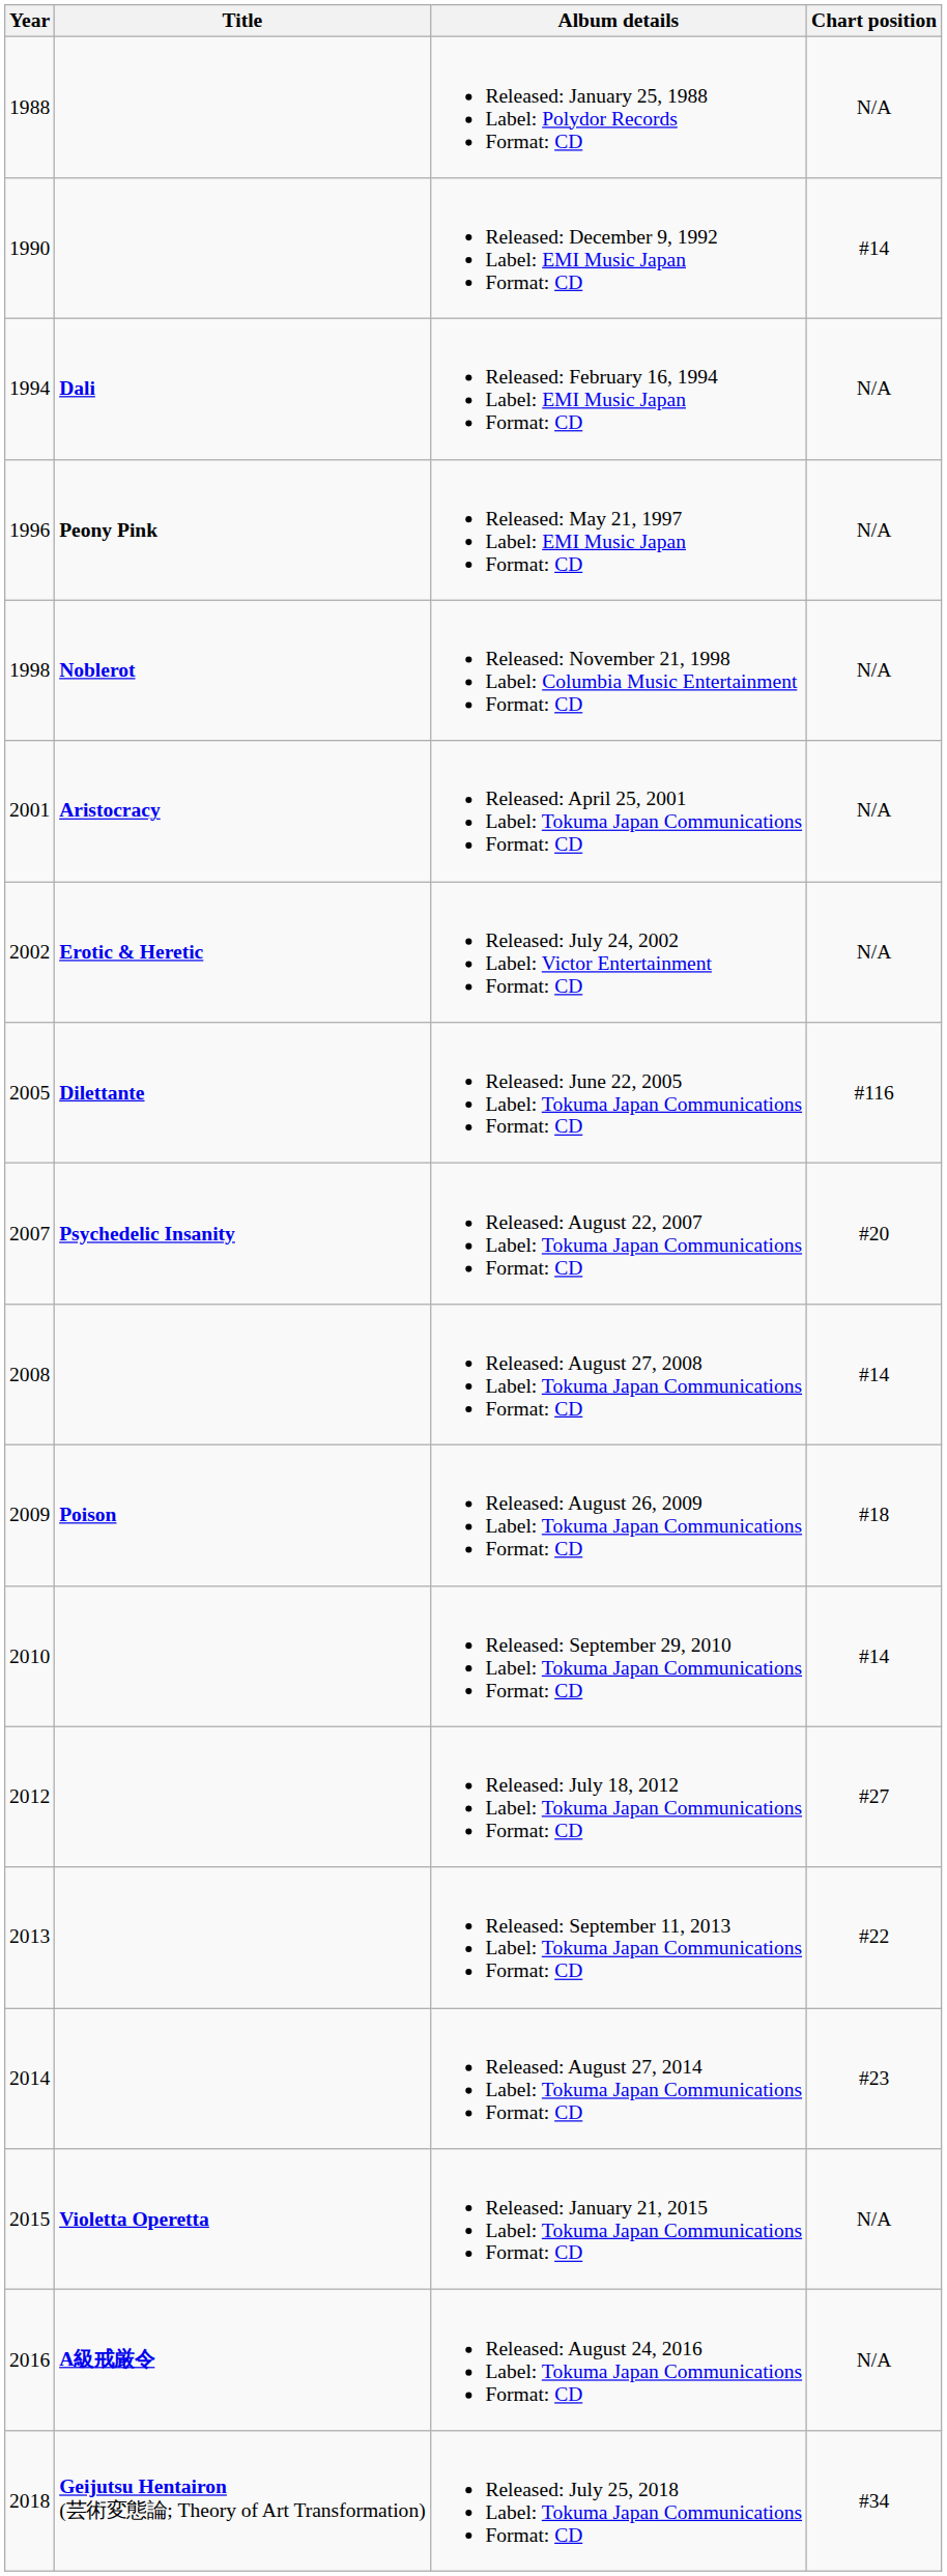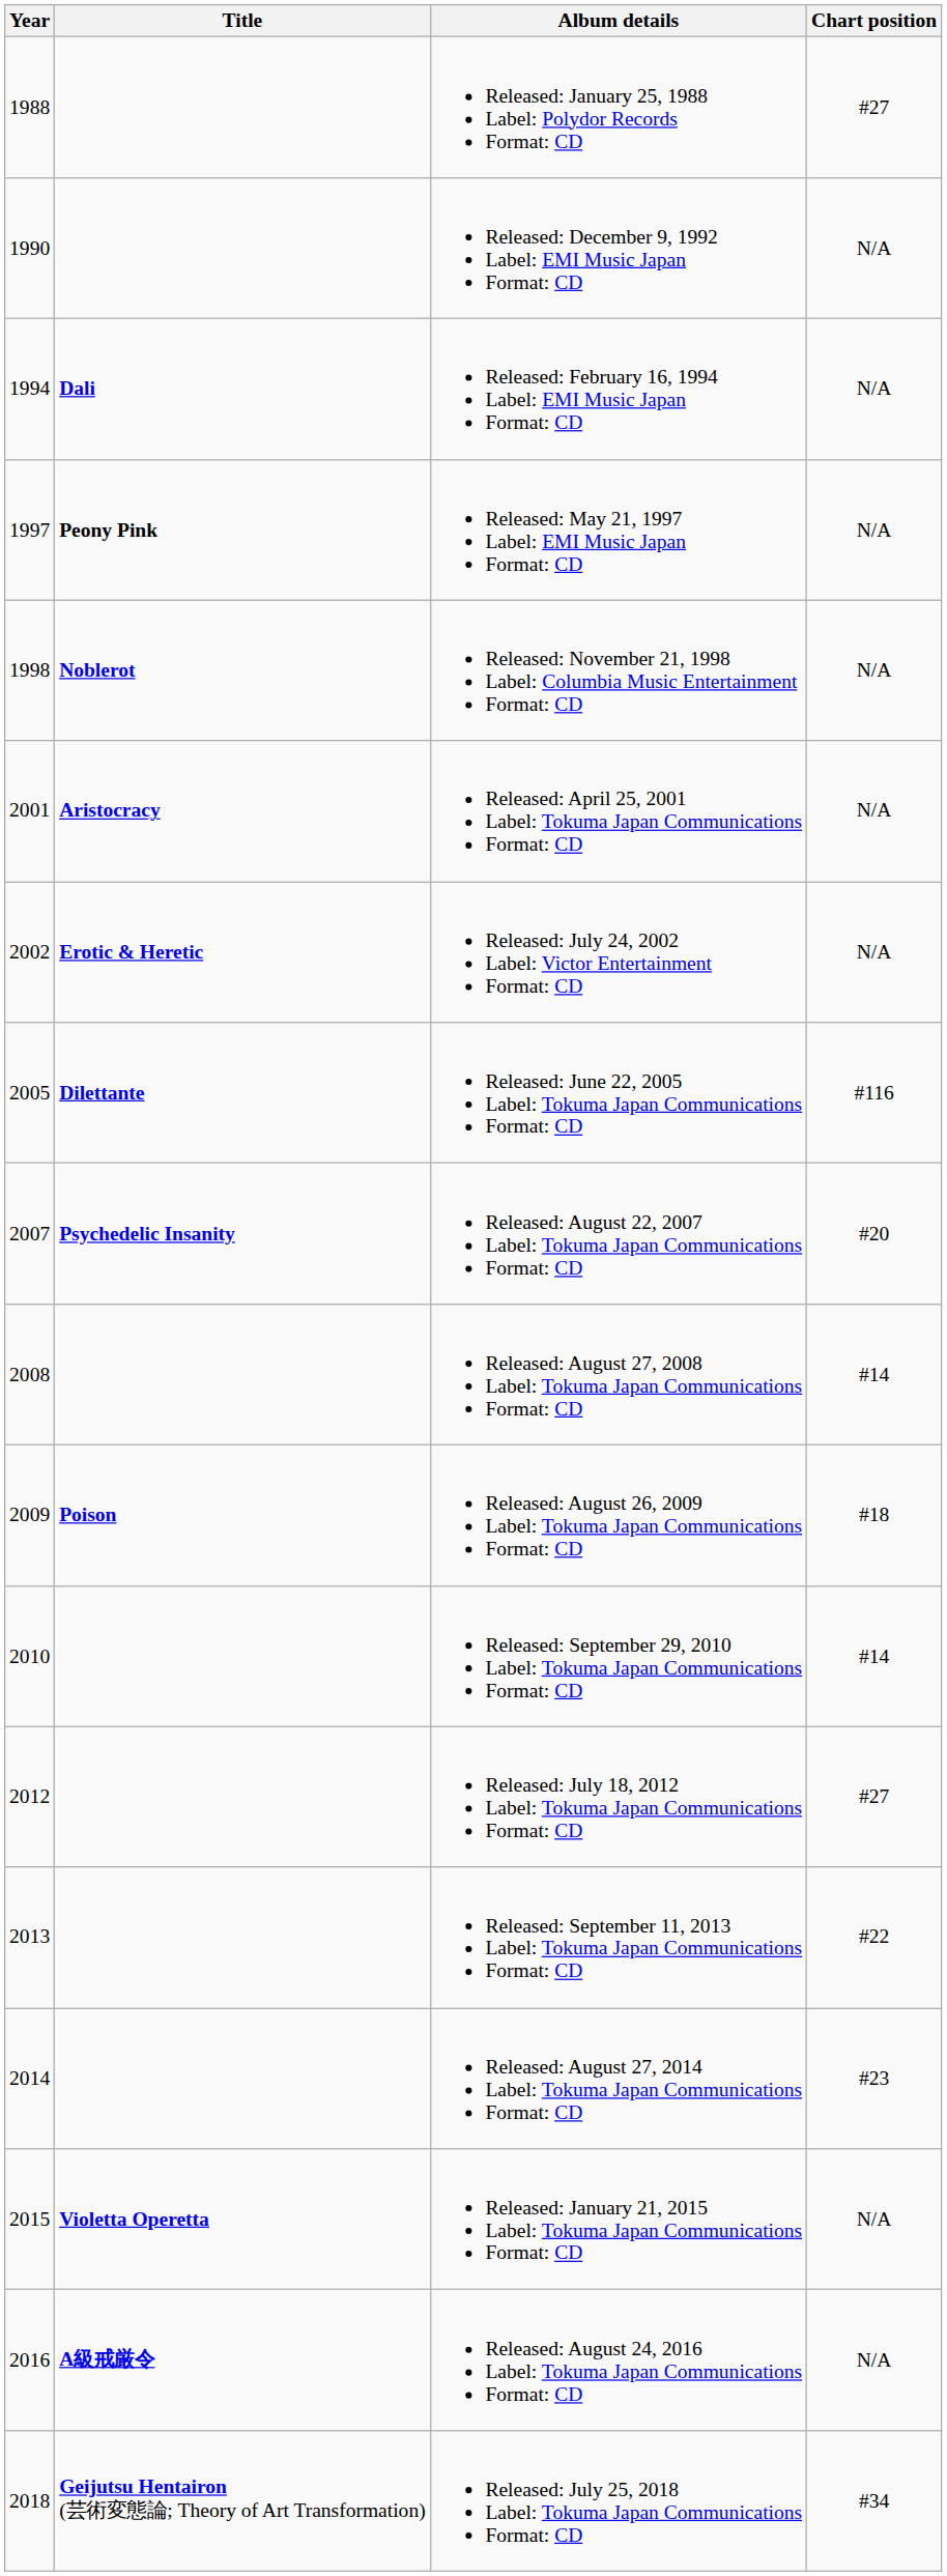Released: January 25, 1988 Label: Polydor Records Format: CD | Chart position: N/A -> #27
Released: December 9, 1992 Label: EMI Music Japan Format: CD | Chart position: #14 -> N/A
Released: May 21, 1997 Label: EMI Music Japan Format: CD | Year: 1996 -> 1997
